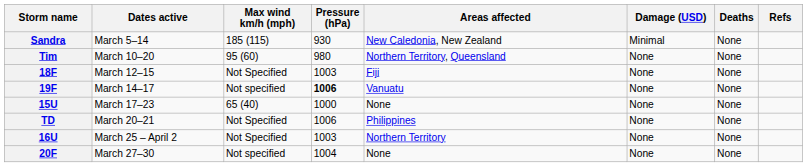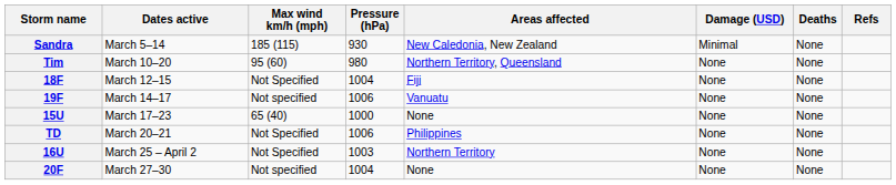18F | Pressure (hPa): 1003 -> 1004
19F | Pressure (hPa): bold -> normal
